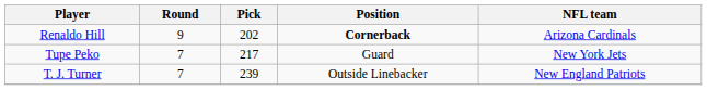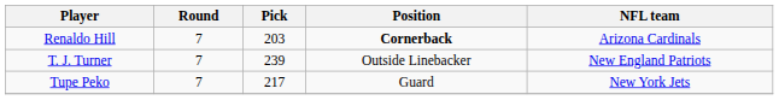Renaldo Hill | Round: 9 -> 7
Renaldo Hill | Pick: 202 -> 203
rows swapped: Tupe Peko <-> T. J. Turner
